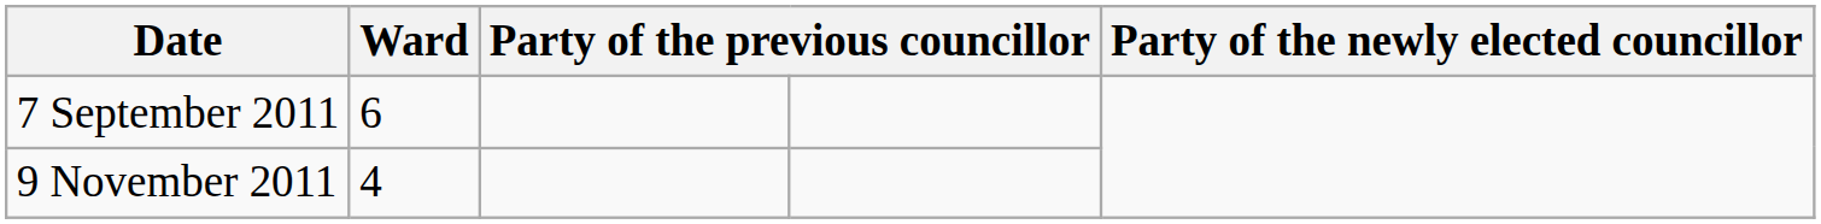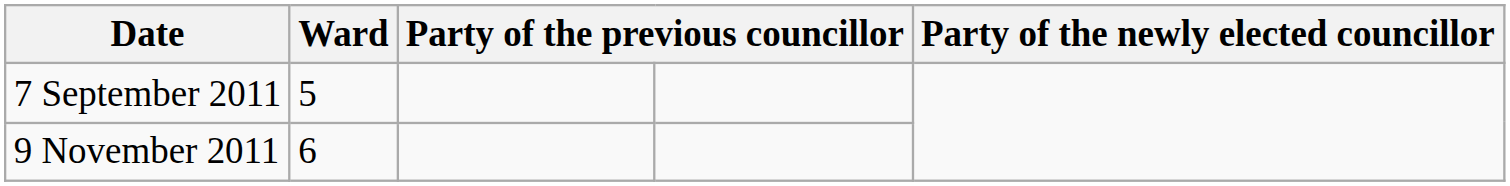7 September 2011 | Ward: 6 -> 5
9 November 2011 | Ward: 4 -> 6
